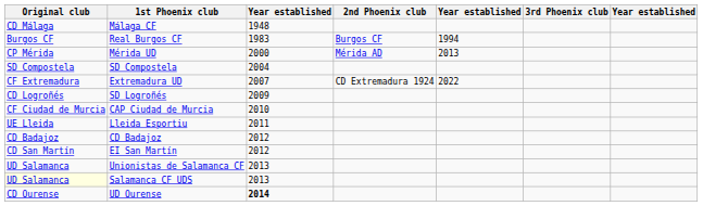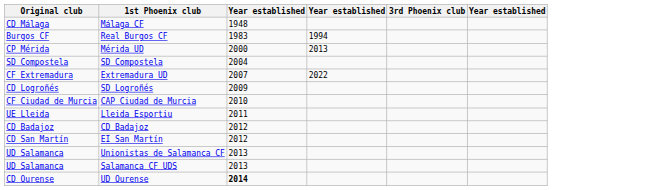- column: 2nd Phoenix club | Burgos CF | Mérida AD | CD Extremadura 1924
Salamanca CF UDS | Original club: lightyellow background -> no background
